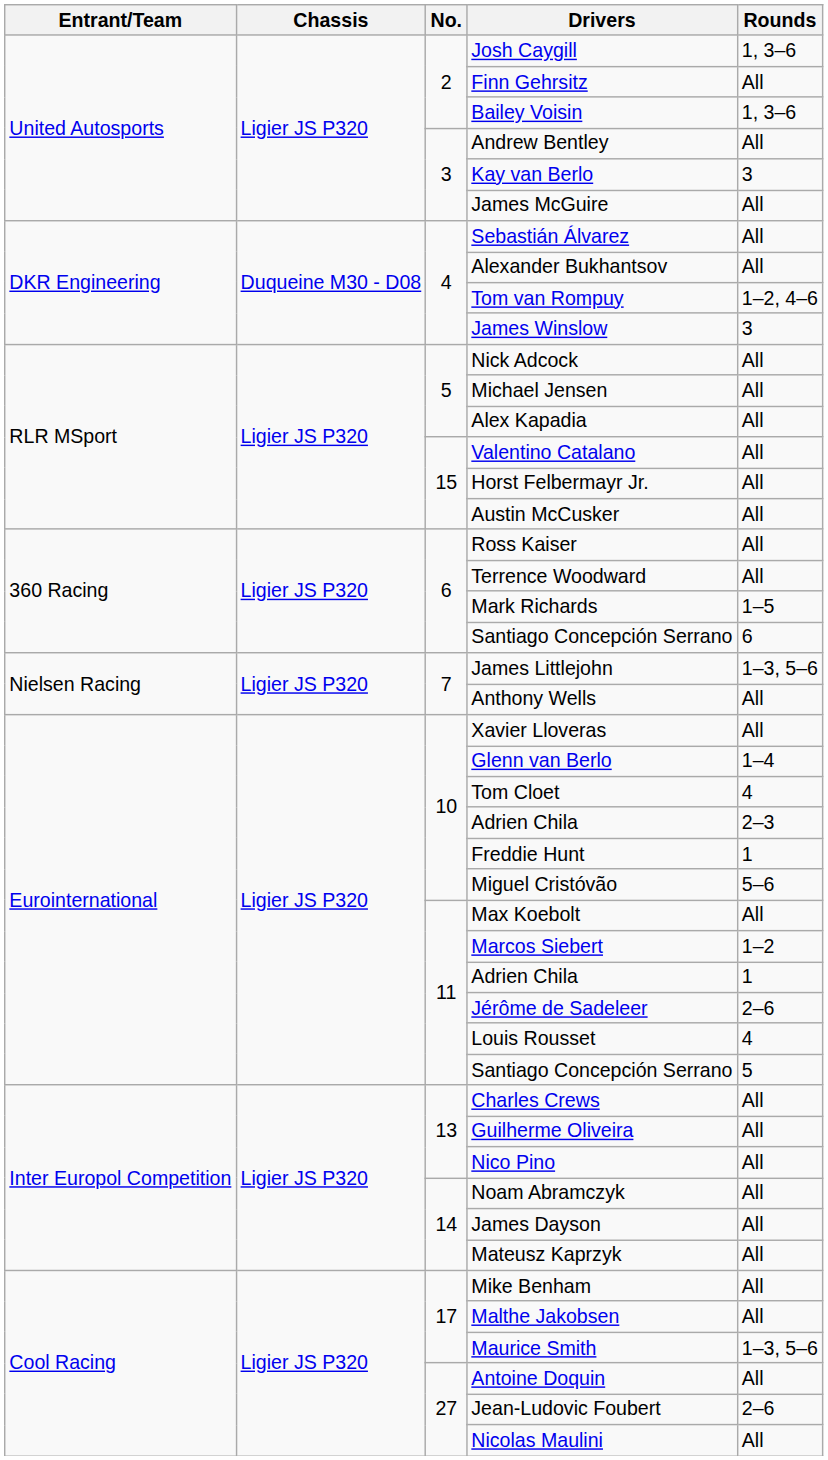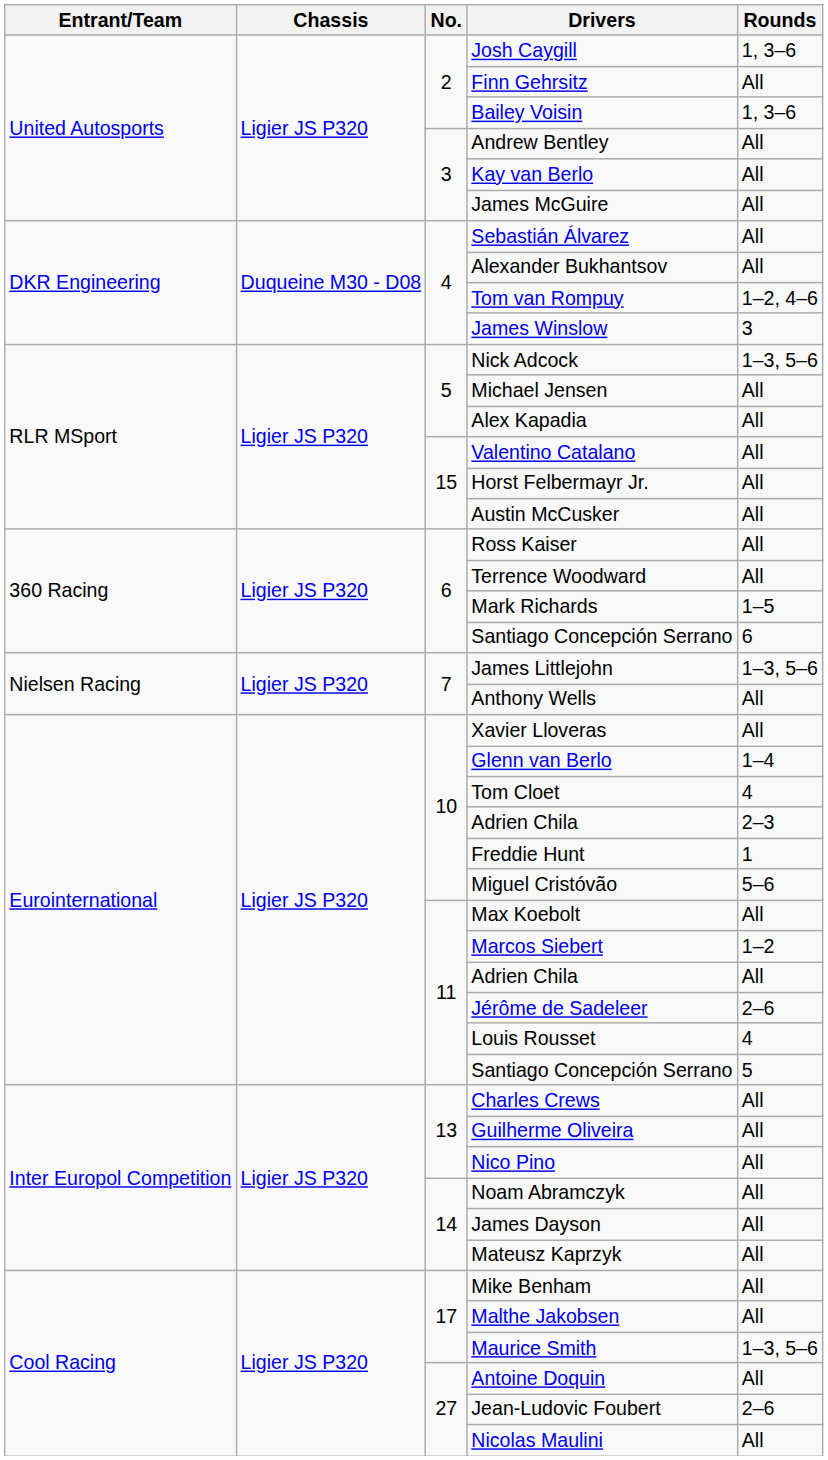Kay van Berlo | Rounds: 3 -> All
Nick Adcock | Rounds: All -> 1–3, 5–6
11 / Adrien Chila | Rounds: 1 -> All
